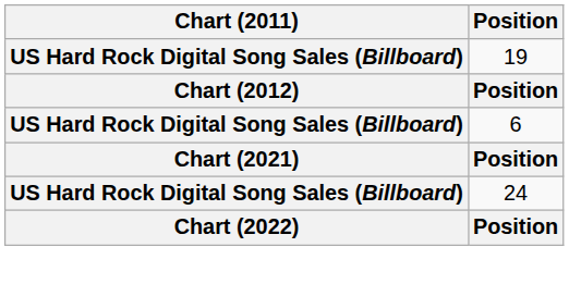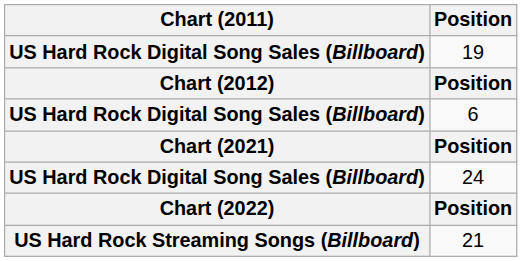+ row: US Hard Rock Streaming Songs (Billboard) | 21
